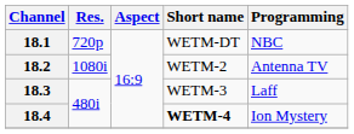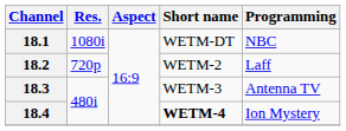18.1 | Res.: 720p -> 1080i
18.2 | Res.: 1080i -> 720p
18.2 | Programming: Antenna TV -> Laff
18.3 | Programming: Laff -> Antenna TV
